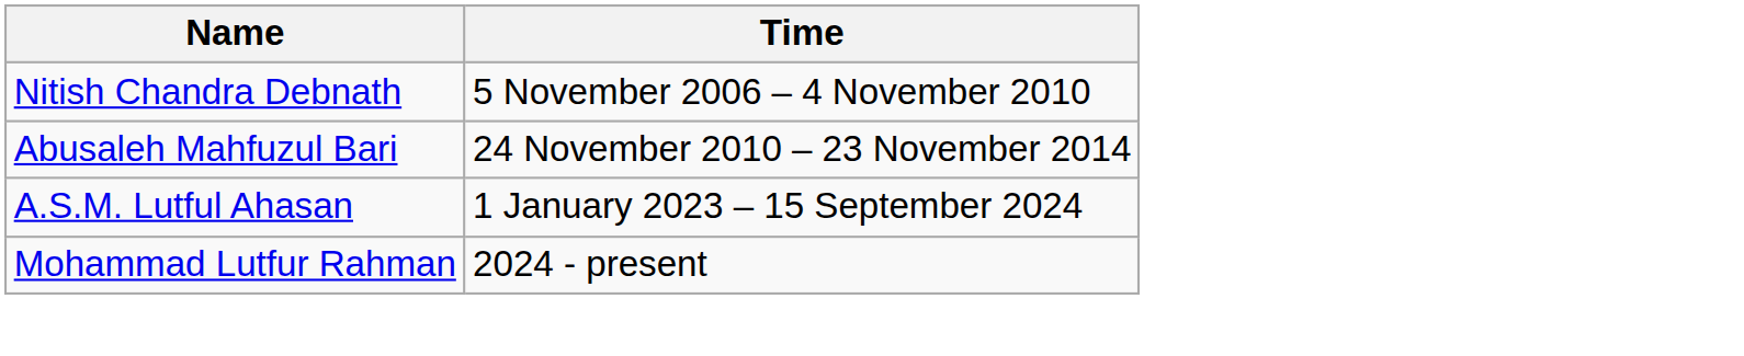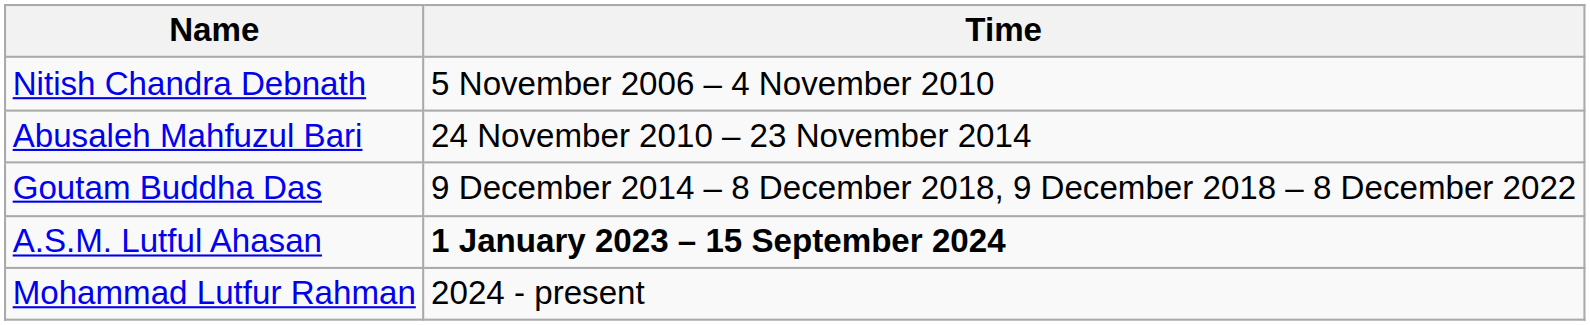+ row: Goutam Buddha Das | 9 December 2014 – 8 December 2018, 9 December 2018 – 8 December 2022
A.S.M. Lutful Ahasan | Time: normal -> bold
